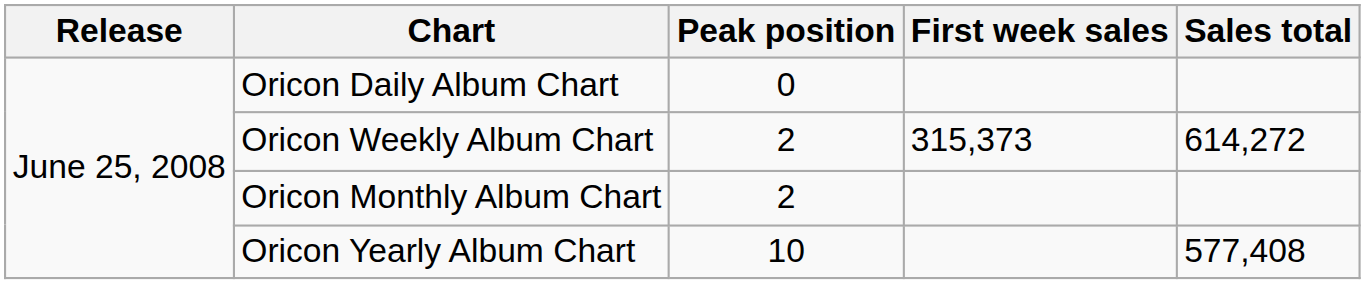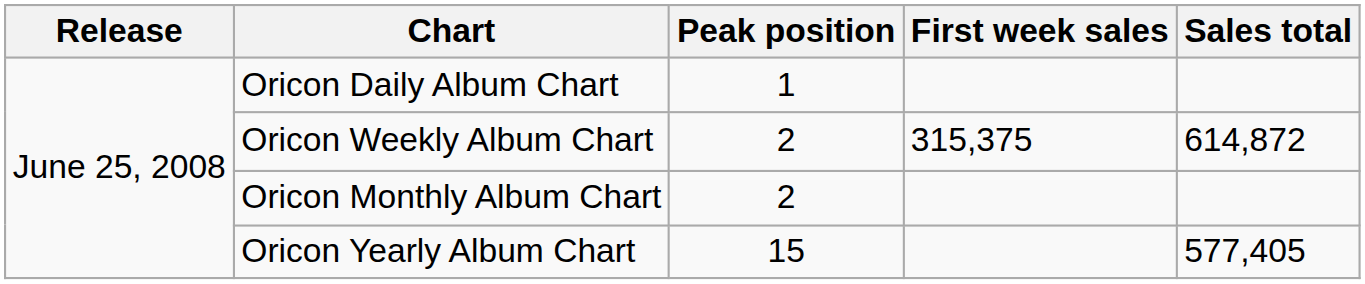Oricon Daily Album Chart | Peak position: 0 -> 1
Oricon Weekly Album Chart | First week sales: 315,373 -> 315,375
Oricon Weekly Album Chart | Sales total: 614,272 -> 614,872
Oricon Yearly Album Chart | Peak position: 10 -> 15
Oricon Yearly Album Chart | Sales total: 577,408 -> 577,405
